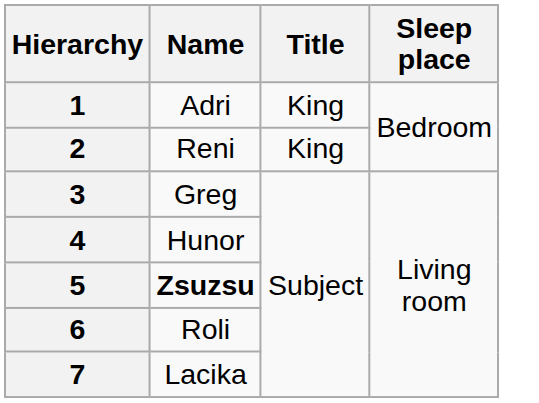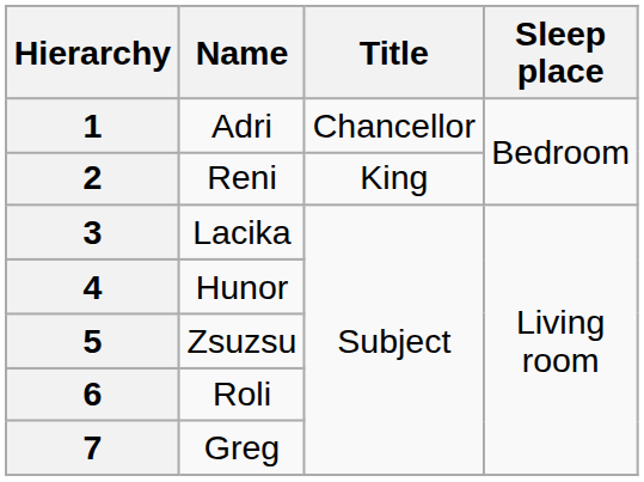1 | Title: King -> Chancellor
3 | Name: Greg -> Lacika
5 | Name: bold -> normal
7 | Name: Lacika -> Greg
